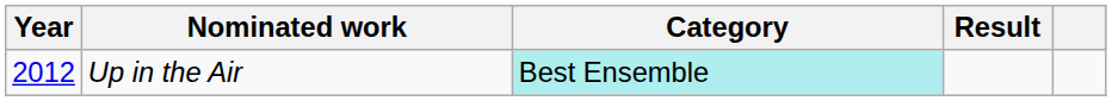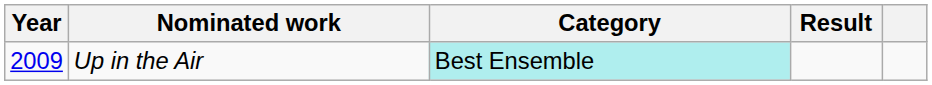Up in the Air | Year: 2012 -> 2009
